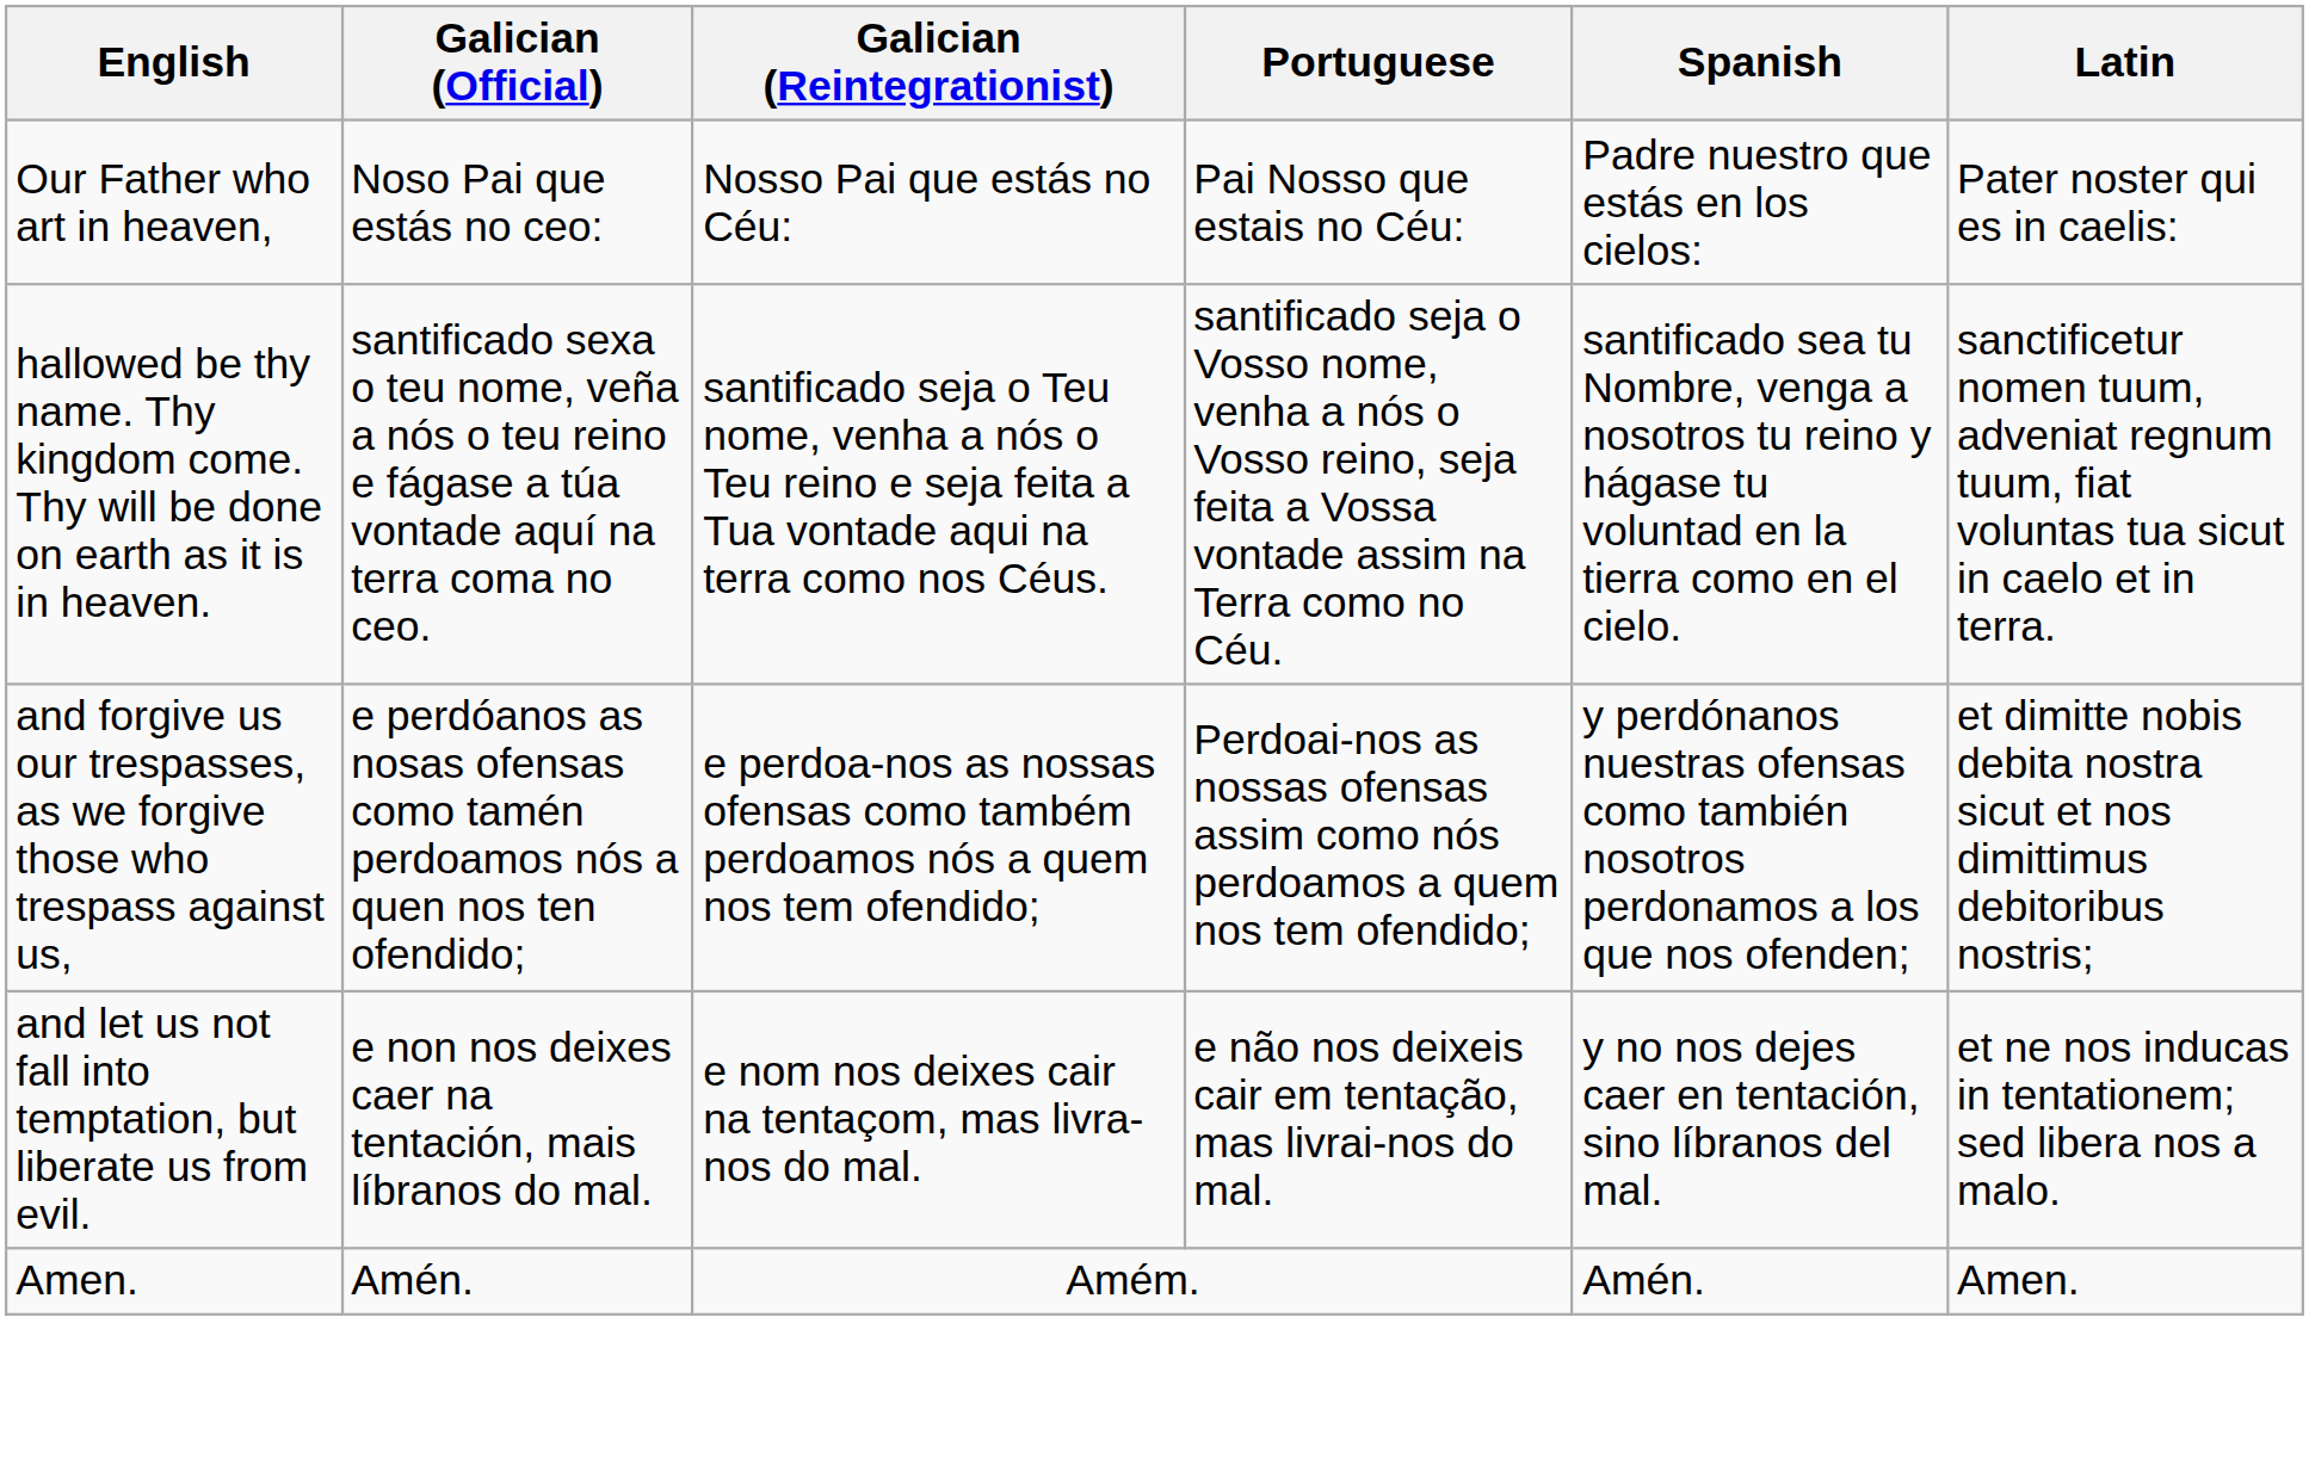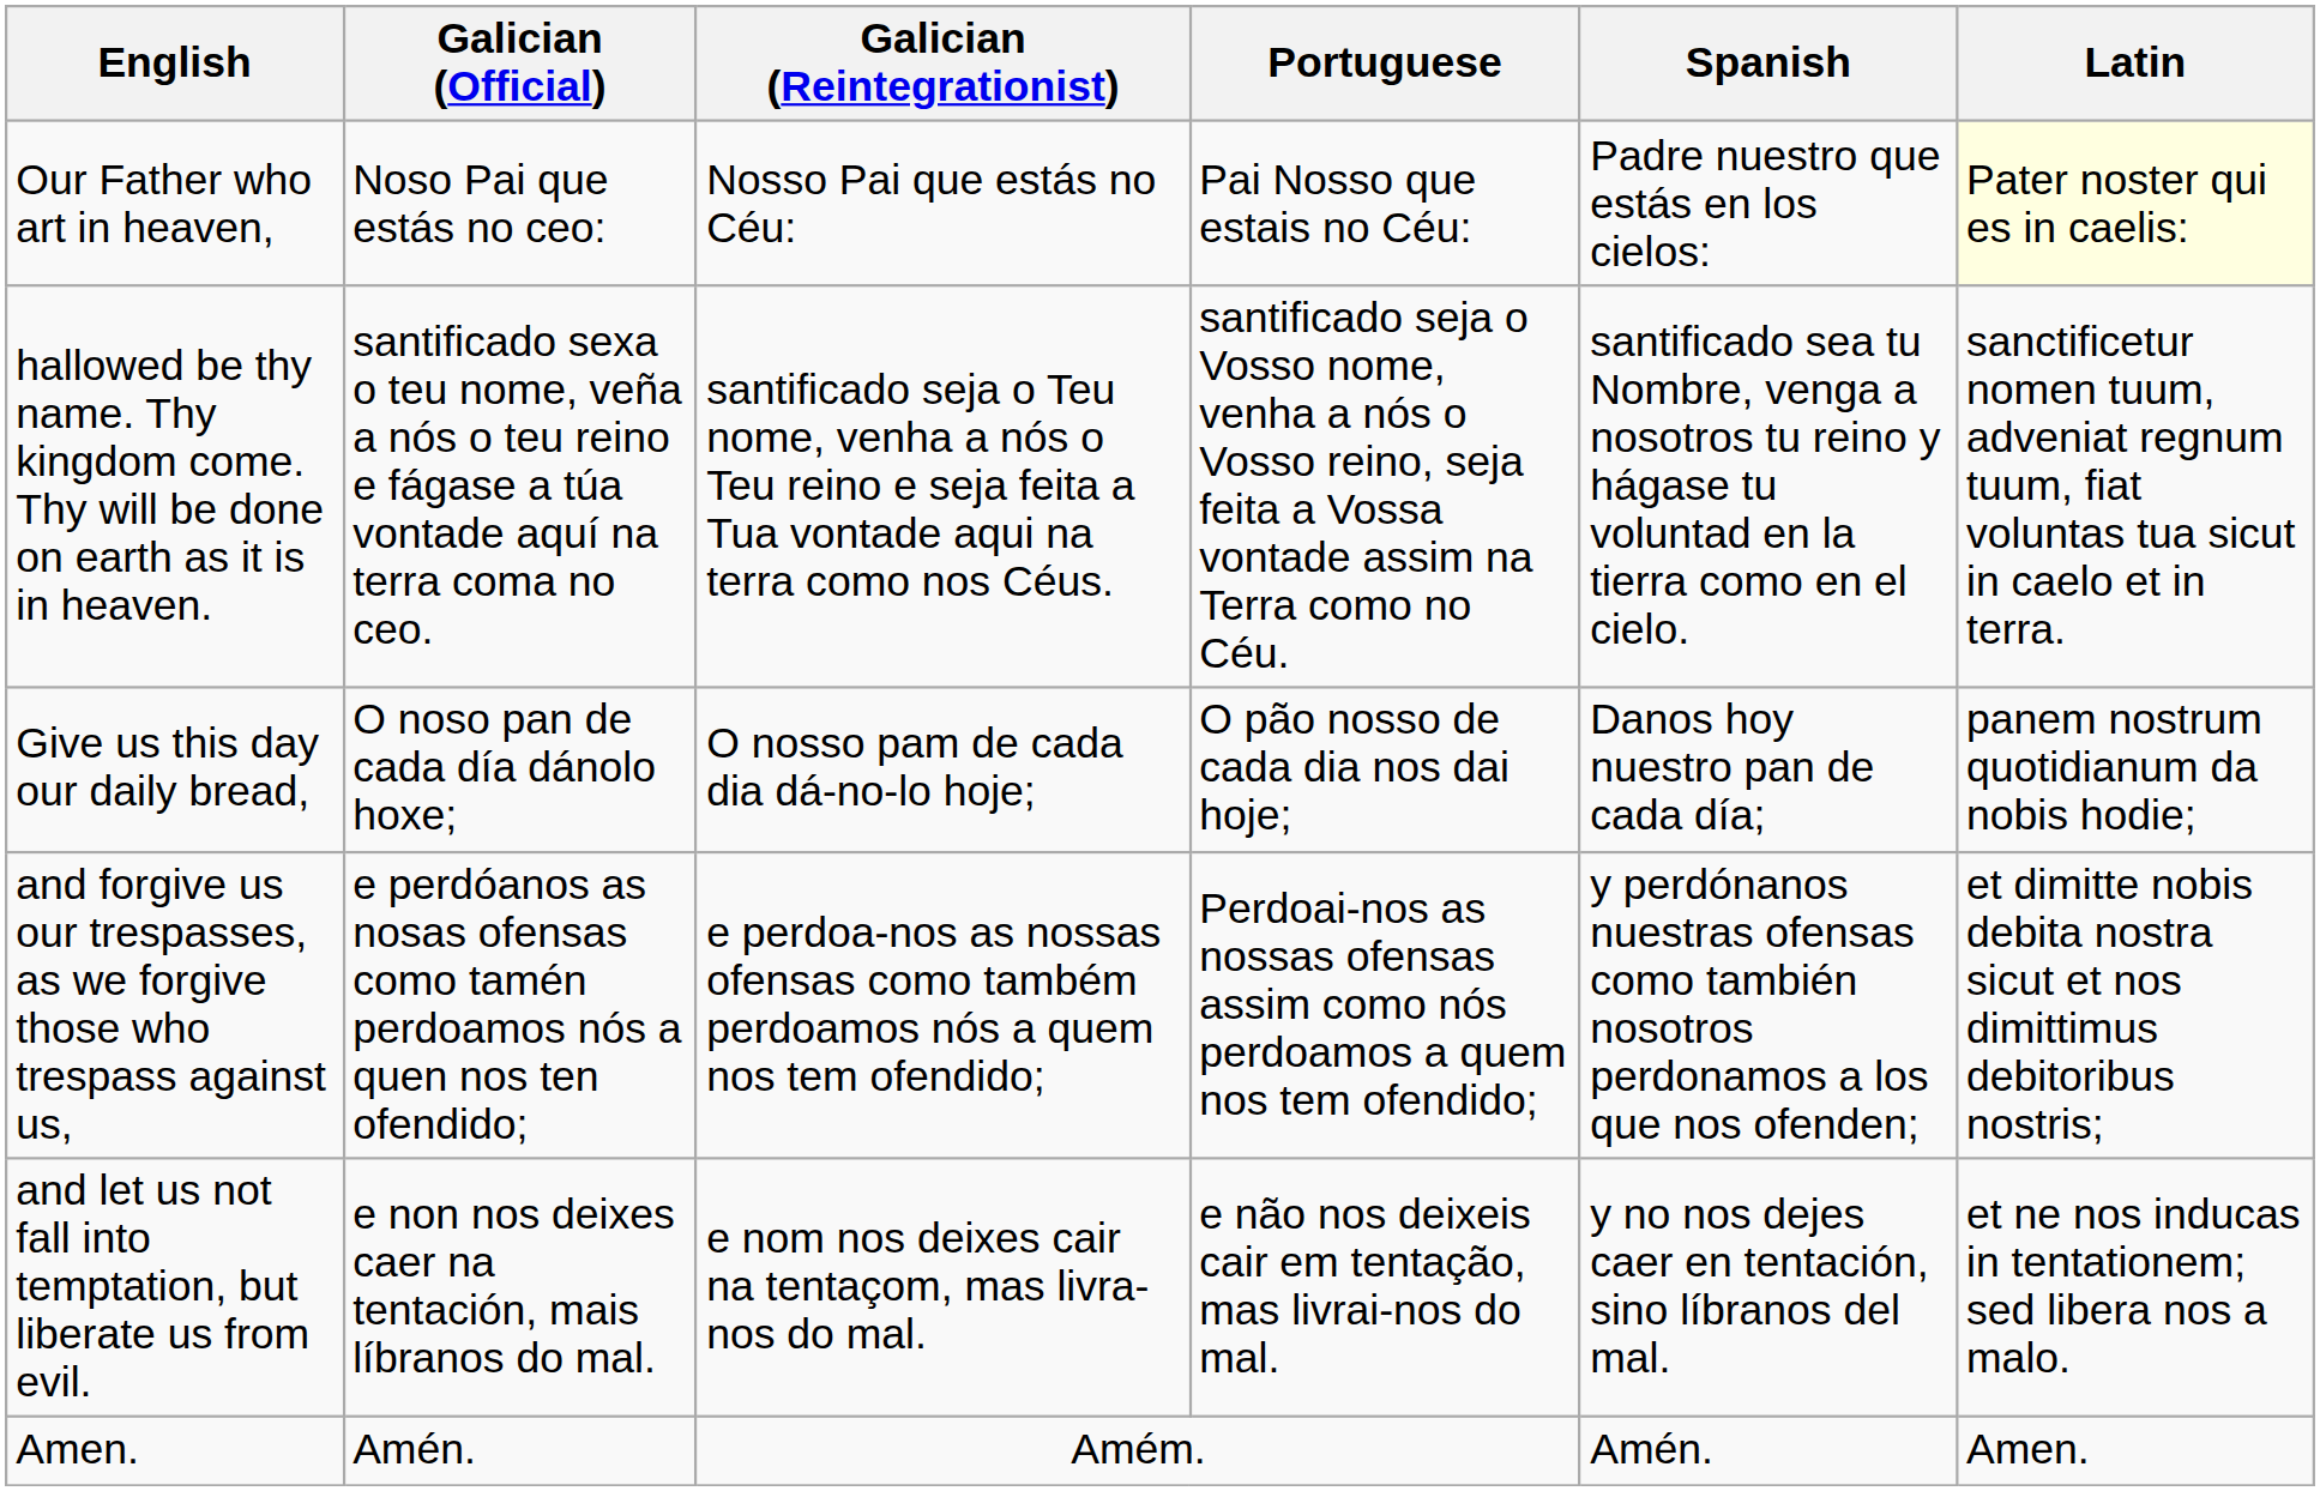Our Father who art in heaven, | Latin: no background -> lightyellow background
+ row: Give us this day our daily bread, | O noso pan de cada día dánolo hoxe; | O nosso pam de cada dia dá-no-lo hoje; | O pão nosso de cada dia nos dai hoje; | Danos hoy nuestro pan de cada día; | panem nostrum quotidianum da nobis hodie;
